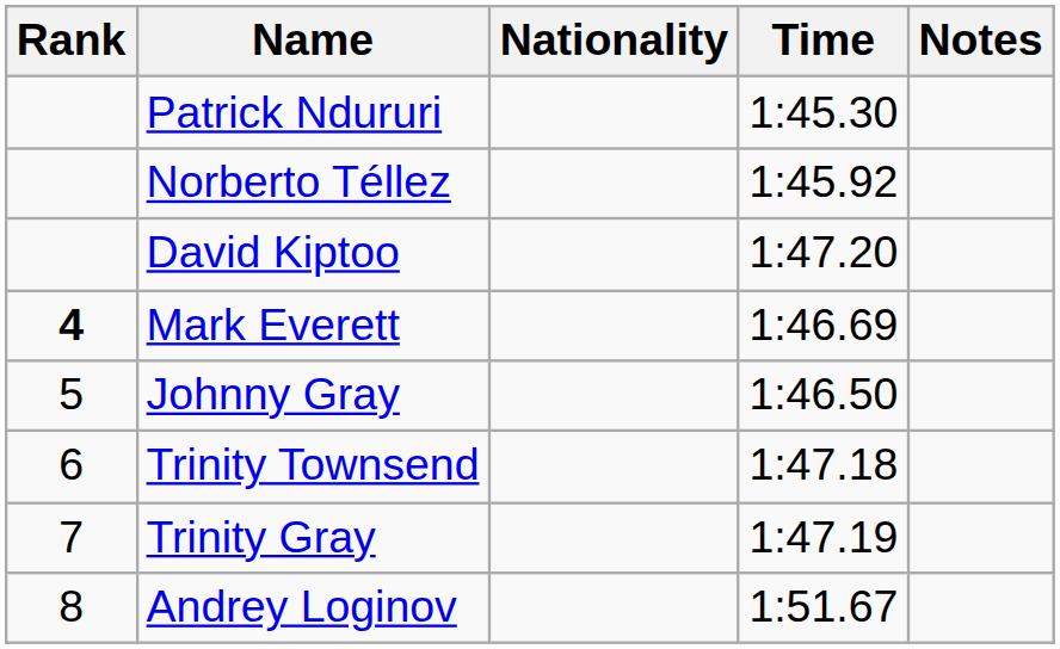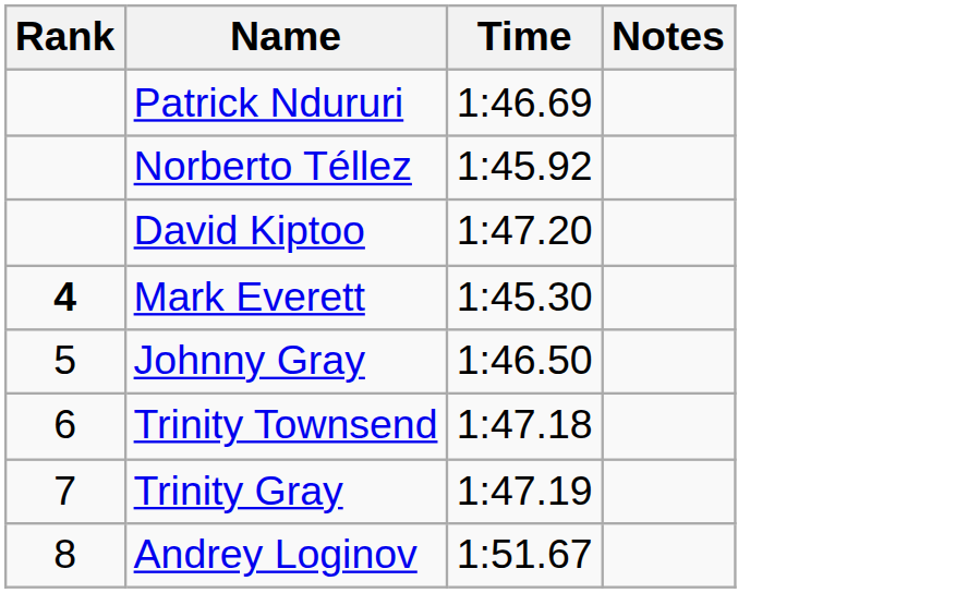- column: Nationality
Patrick Ndururi | Time: 1:45.30 -> 1:46.69
Mark Everett | Time: 1:46.69 -> 1:45.30
